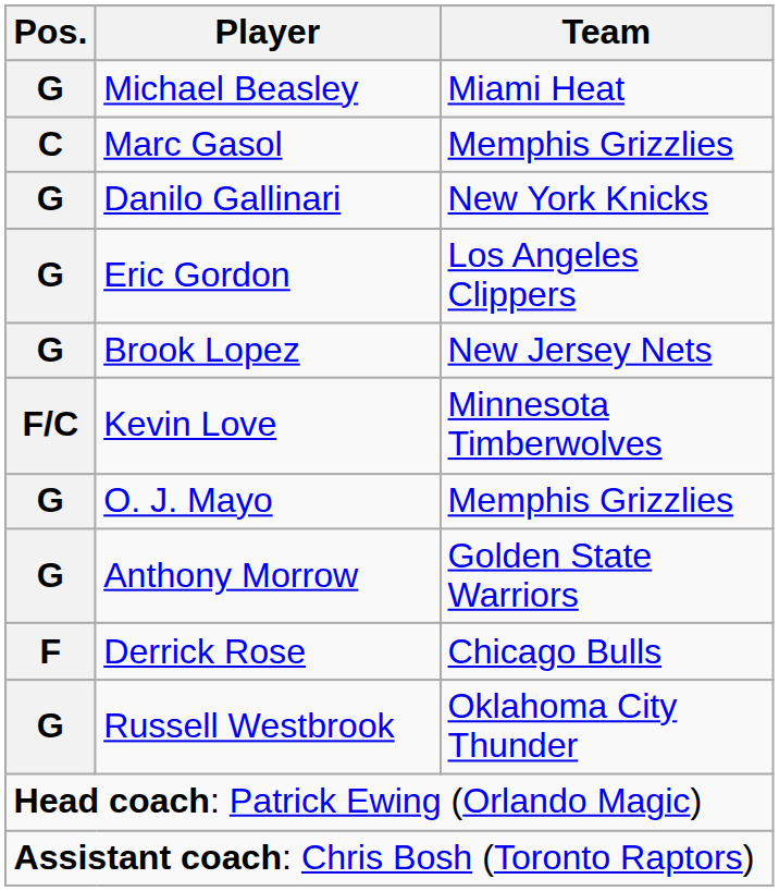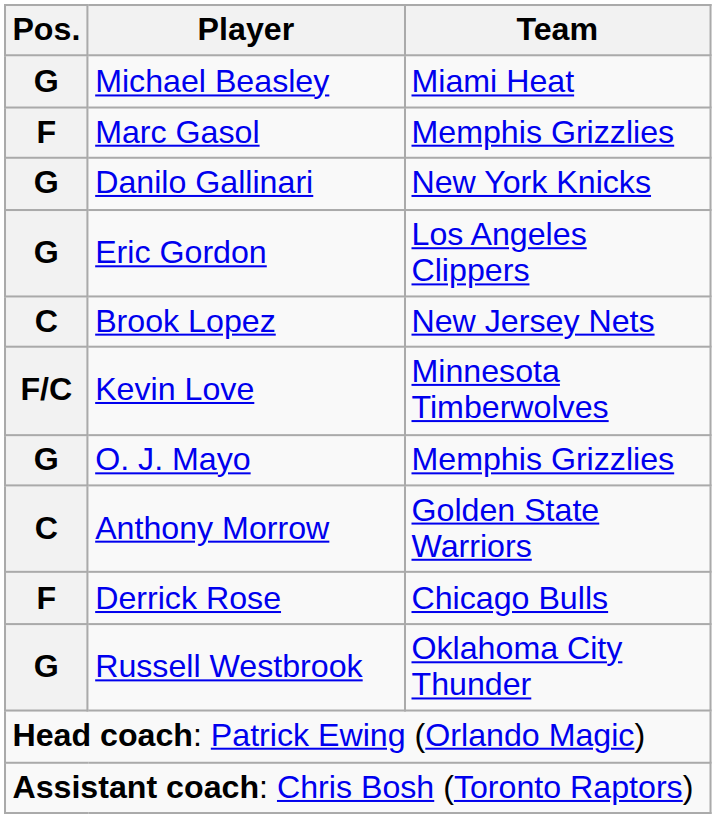Marc Gasol | Pos.: C -> F
Brook Lopez | Pos.: G -> C
Anthony Morrow | Pos.: G -> C
